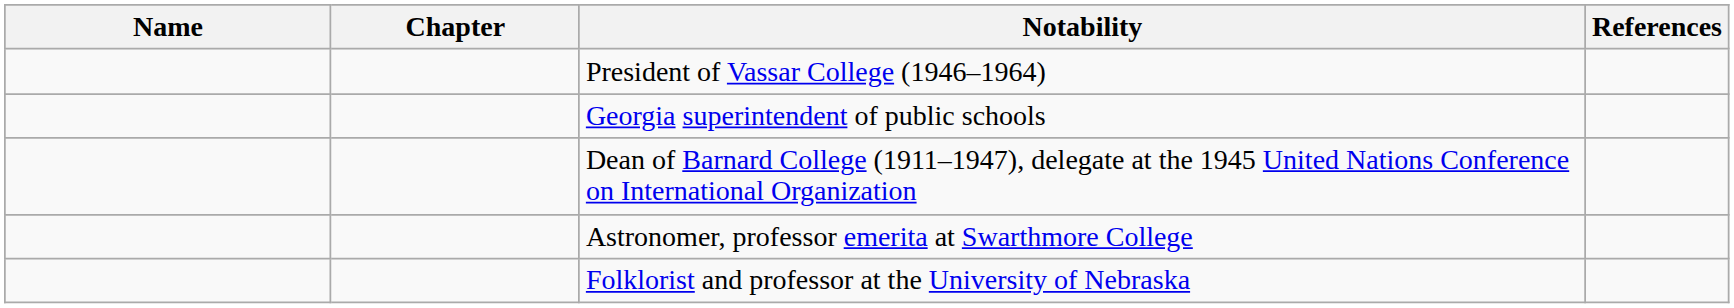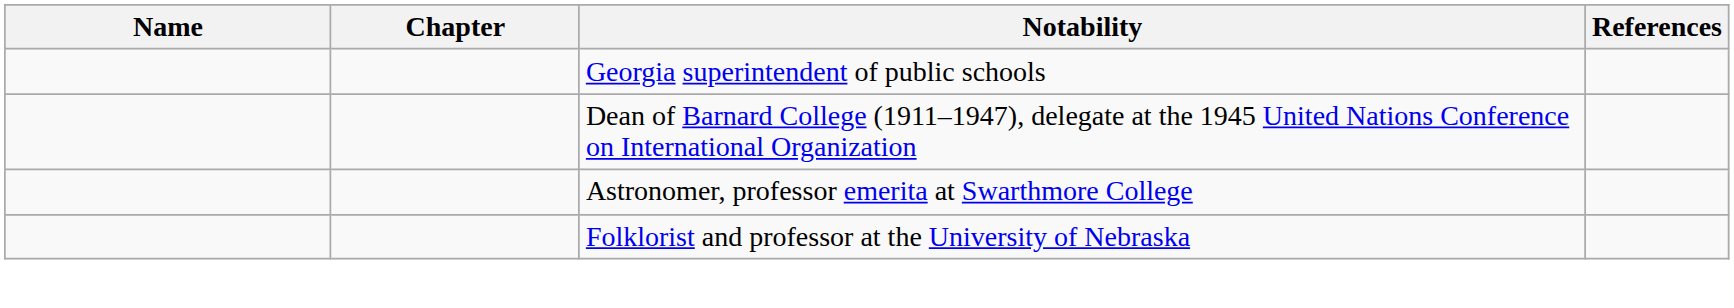- row: President of Vassar College (1946–1964)
